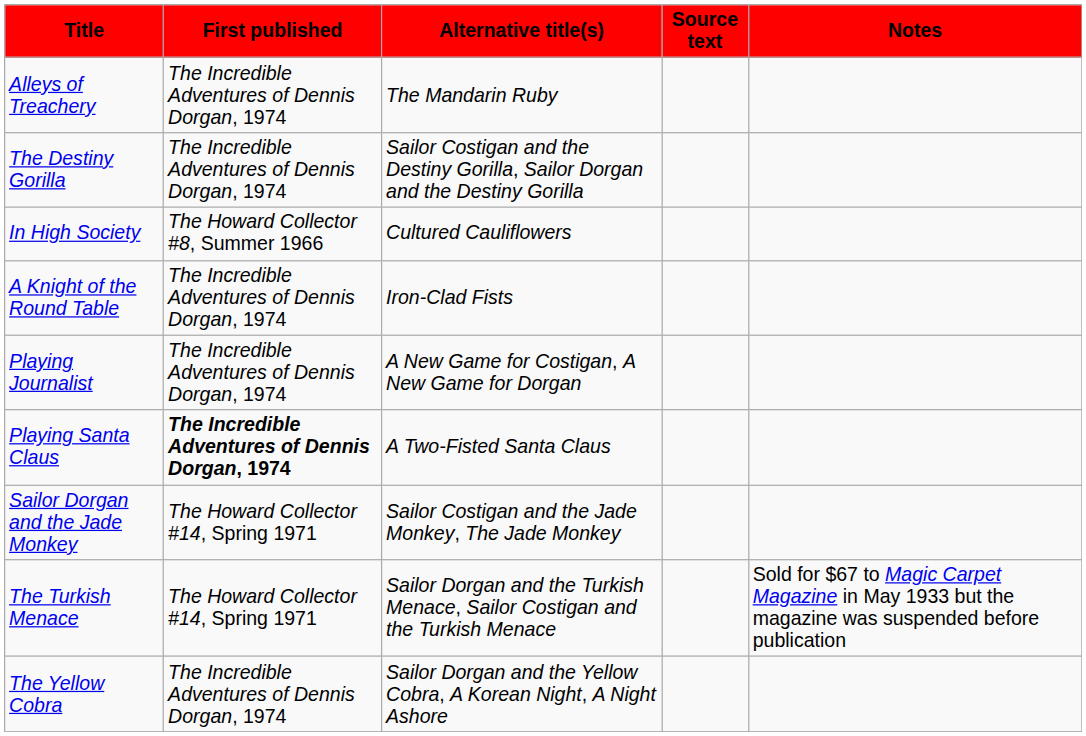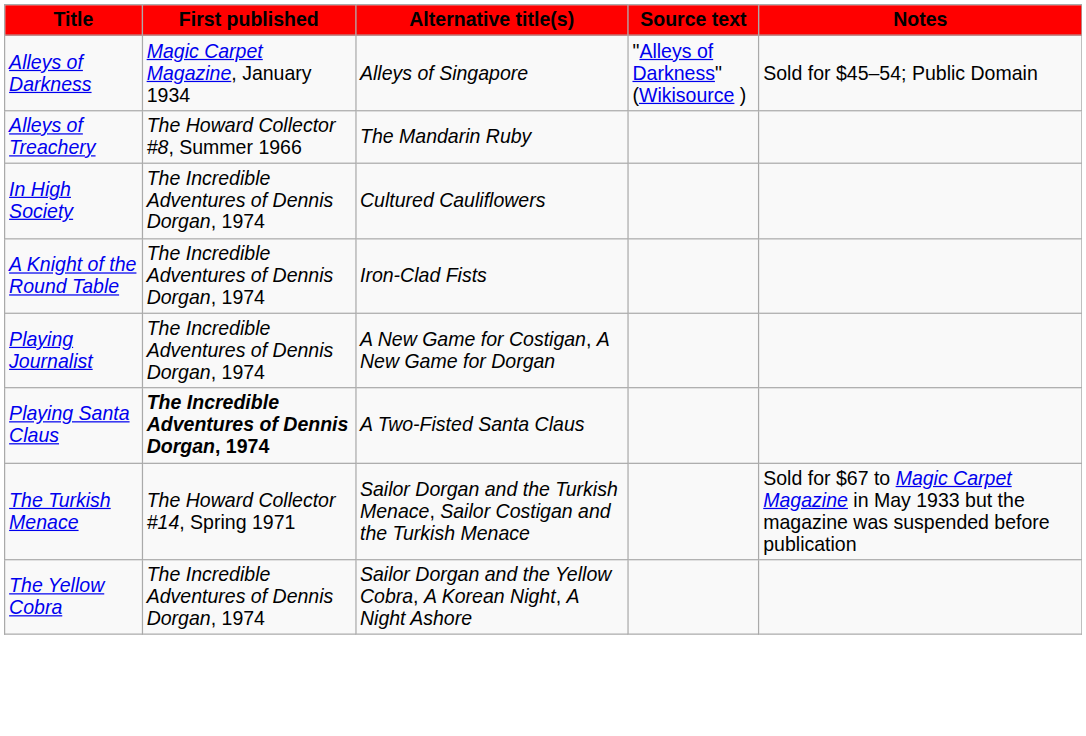+ row: Alleys of Darkness | Magic Carpet Magazine, January 1934 | Alleys of Singapore | "Alleys of Darkness" (Wikisource ) | Sold for $45–54; Public Domain
Alleys of Treachery | First published: The Incredible Adventures of Dennis Dorgan, 1974 -> The Howard Collector #8, Summer 1966
- row: The Destiny Gorilla | The Incredible Adventures of Dennis Dorgan, 1974 | Sailor Costigan and the Destiny Gorilla, Sailor Dorgan and the Destiny Gorilla
In High Society | First published: The Howard Collector #8, Summer 1966 -> The Incredible Adventures of Dennis Dorgan, 1974
- row: Sailor Dorgan and the Jade Monkey | The Howard Collector #14, Spring 1971 | Sailor Costigan and the Jade Monkey, The Jade Monkey
